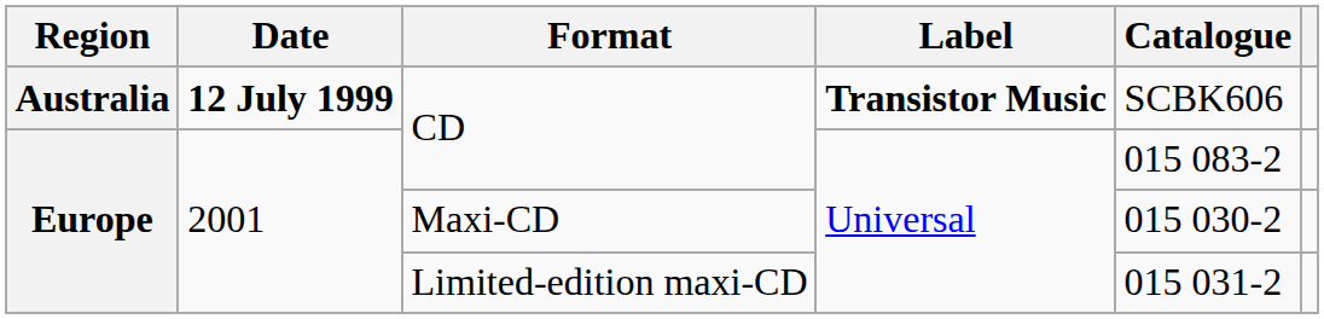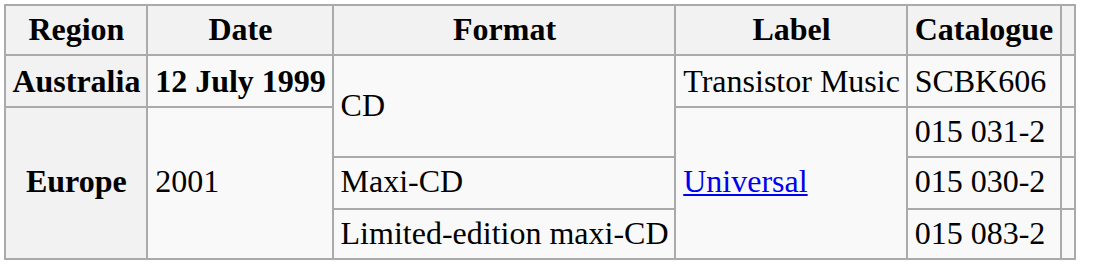Australia / CD | Label: bold -> normal
Europe / CD | Catalogue: 015 083-2 -> 015 031-2
Limited-edition maxi-CD | Catalogue: 015 031-2 -> 015 083-2
